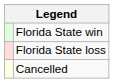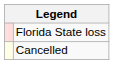- row: Florida State win
